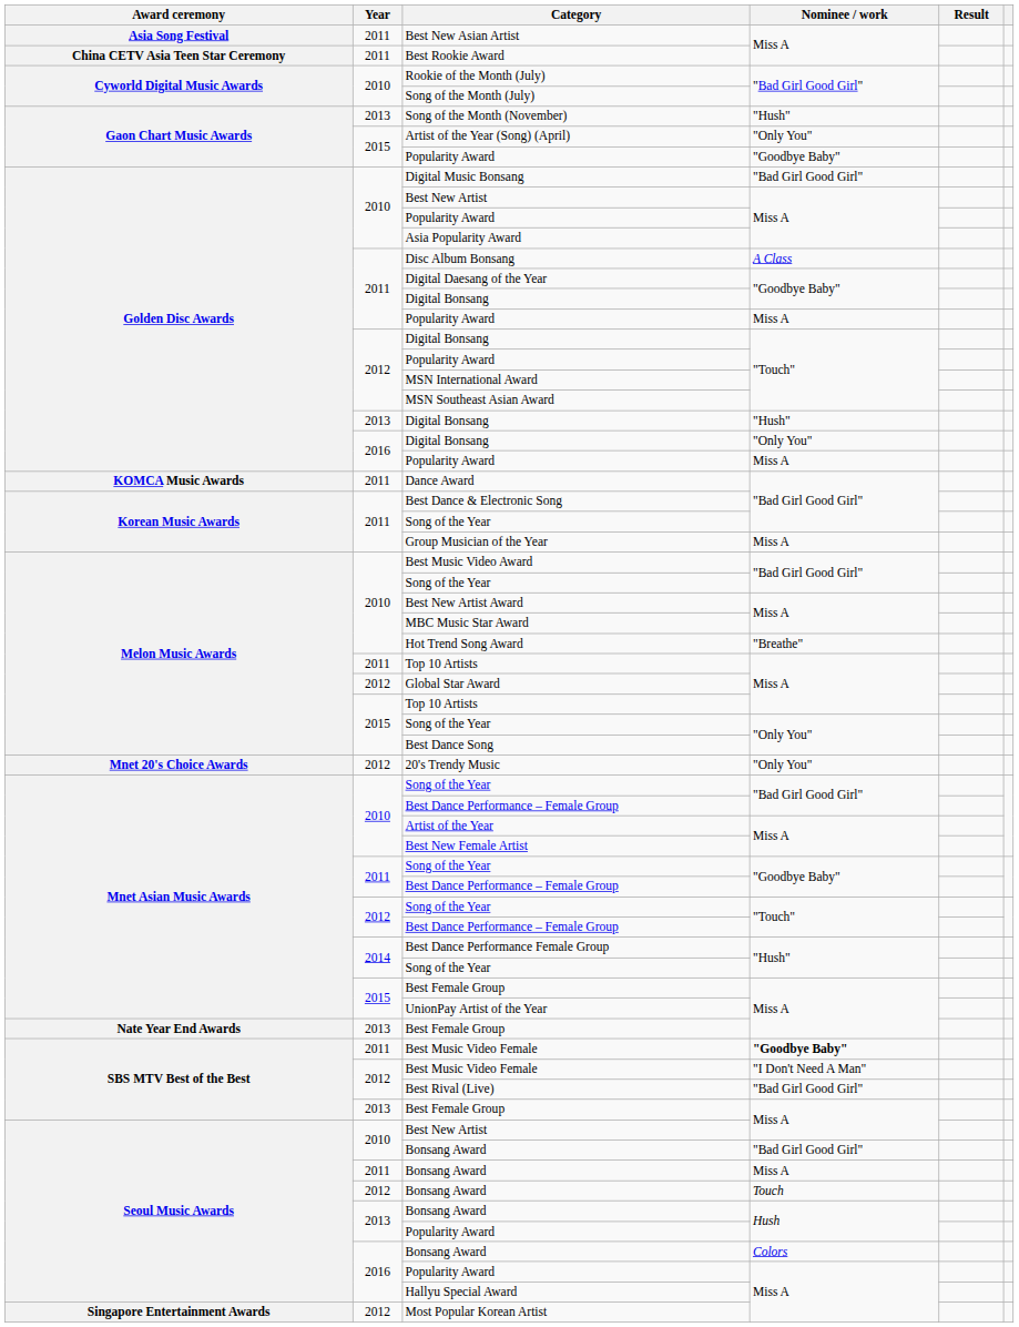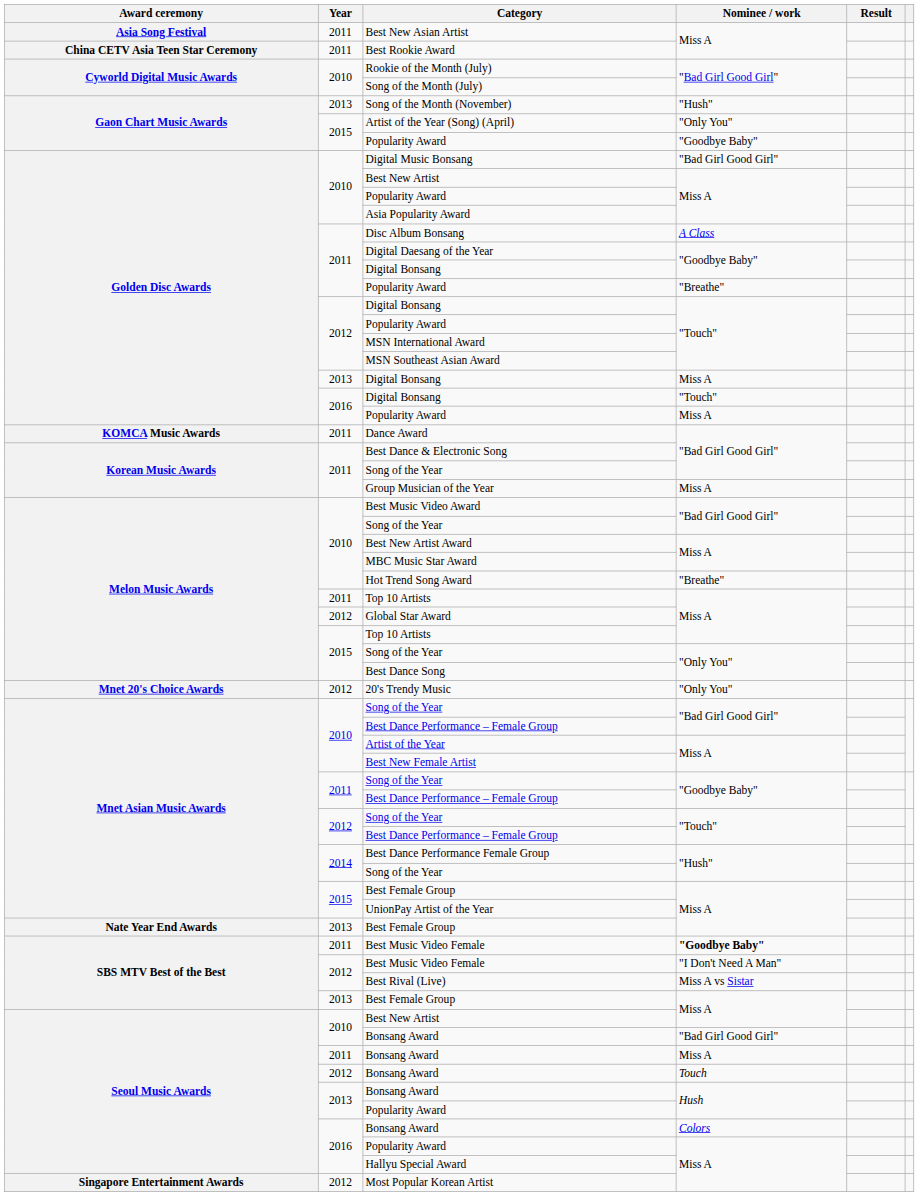2011 / Popularity Award | Nominee / work: Miss A -> "Breathe"
2013 / Digital Bonsang | Nominee / work: "Hush" -> Miss A
2016 / Digital Bonsang | Nominee / work: "Only You" -> "Touch"
Best Rival (Live) | Nominee / work: "Bad Girl Good Girl" -> Miss A vs Sistar
